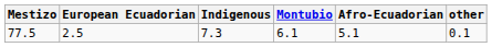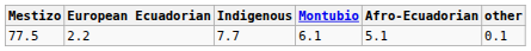77.5 | European Ecuadorian: 2.5 -> 2.2
77.5 | Indigenous: 7.3 -> 7.7
